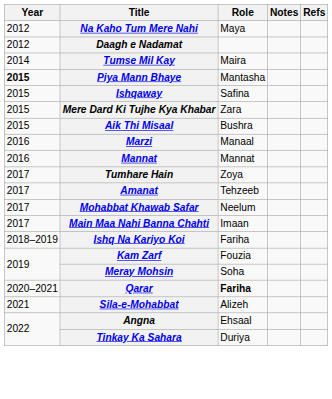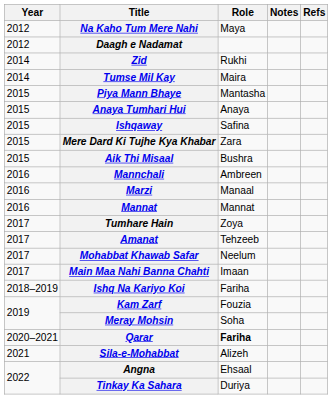+ row: 2014 | Zid | Rukhi
Piya Mann Bhaye | Year: bold -> normal
+ row: 2015 | Anaya Tumhari Hui | Anaya
+ row: 2016 | Mannchali | Ambreen
